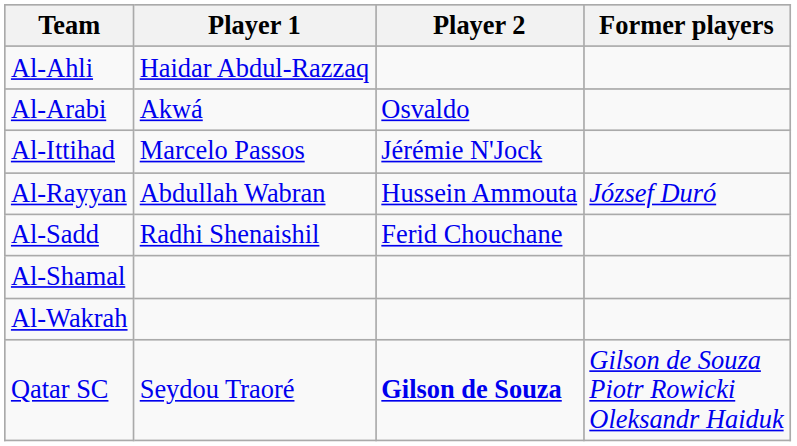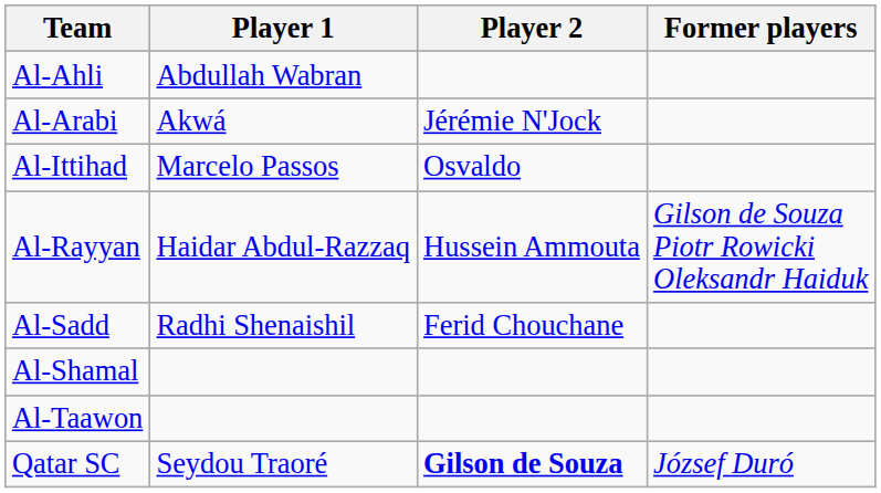Al-Ahli | Player 1: Haidar Abdul-Razzaq -> Abdullah Wabran
Al-Arabi | Player 2: Osvaldo -> Jérémie N'Jock
Al-Ittihad | Player 2: Jérémie N'Jock -> Osvaldo
Al-Rayyan | Player 1: Abdullah Wabran -> Haidar Abdul-Razzaq
Al-Rayyan | Former players: József Duró -> Gilson de Souza Piotr Rowicki Oleksandr Haiduk
+ row: Al-Taawon
- row: Al-Wakrah
Qatar SC | Former players: Gilson de Souza Piotr Rowicki Oleksandr Haiduk -> József Duró
